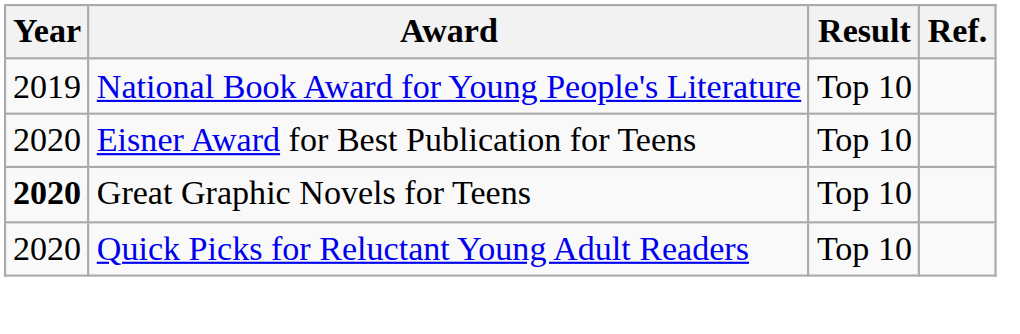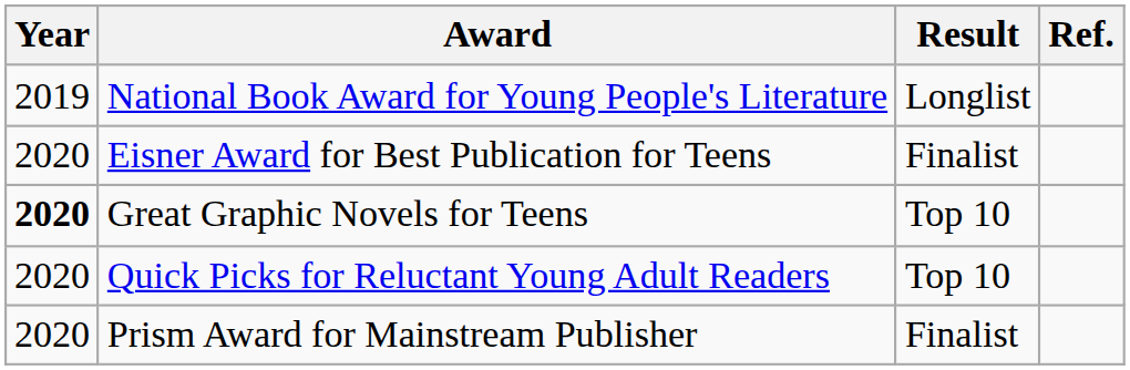National Book Award for Young People's Literature | Result: Top 10 -> Longlist
Eisner Award for Best Publication for Teens | Result: Top 10 -> Finalist
+ row: 2020 | Prism Award for Mainstream Publisher | Finalist
